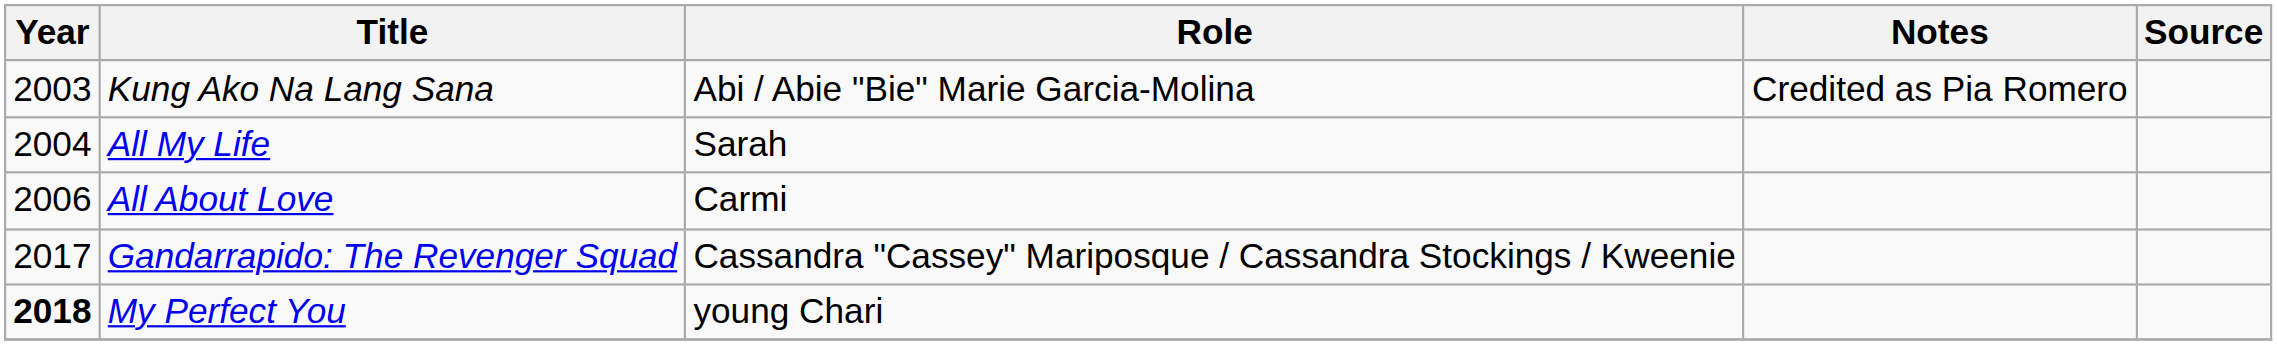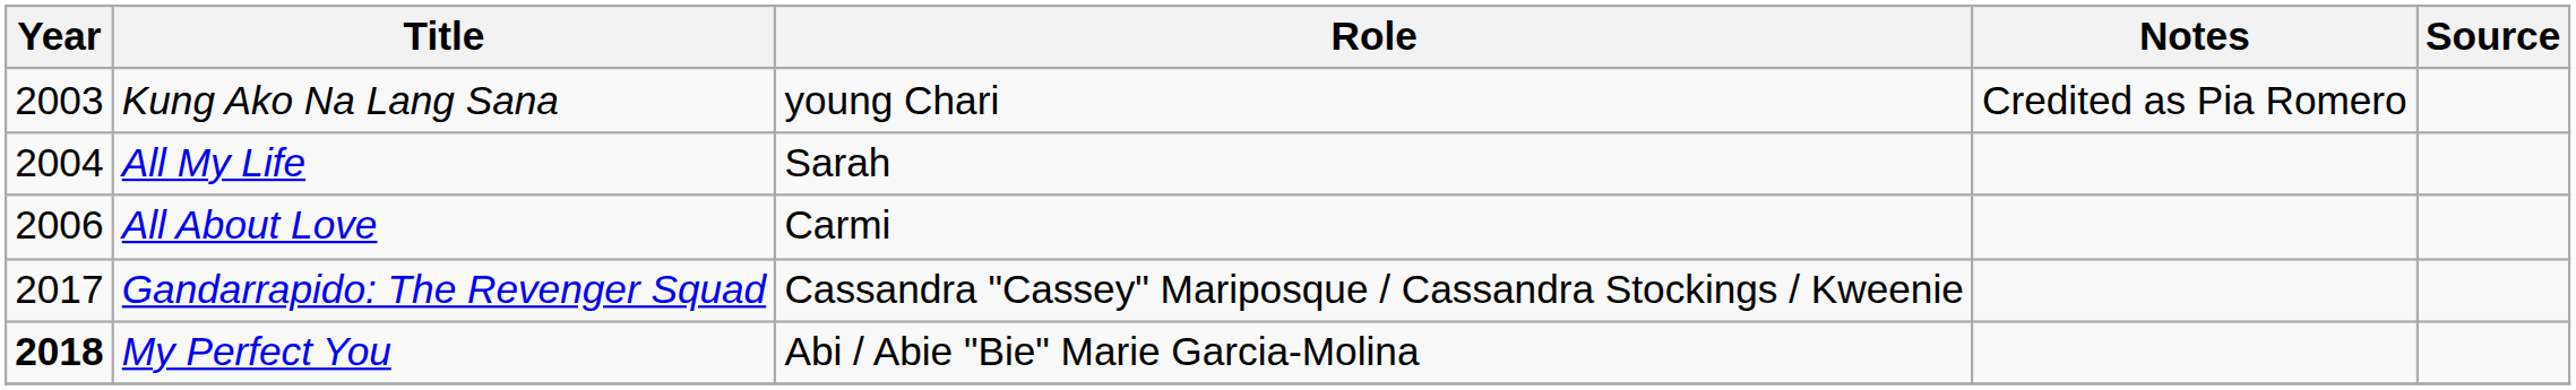Kung Ako Na Lang Sana | Role: Abi / Abie "Bie" Marie Garcia-Molina -> young Chari
My Perfect You | Role: young Chari -> Abi / Abie "Bie" Marie Garcia-Molina
